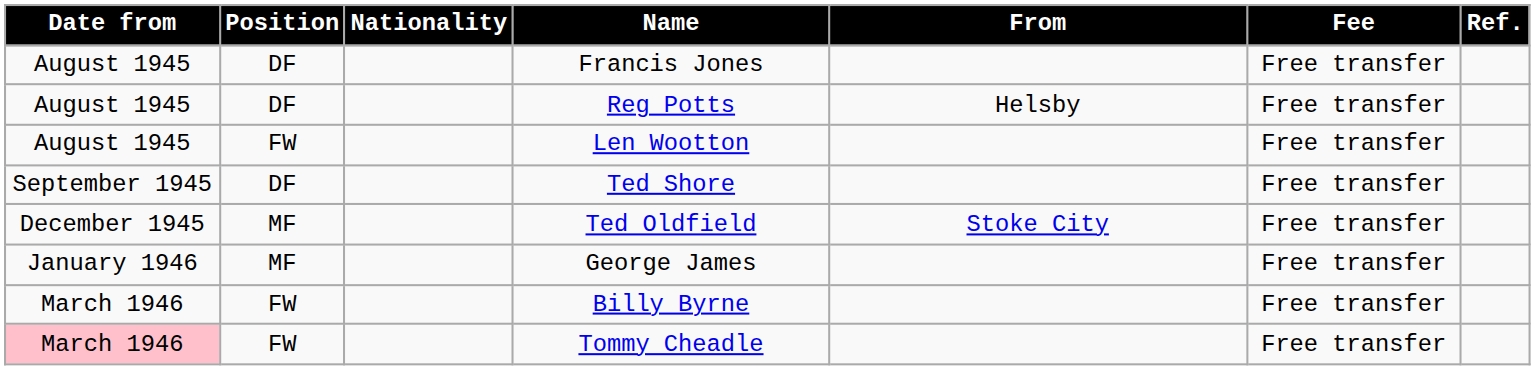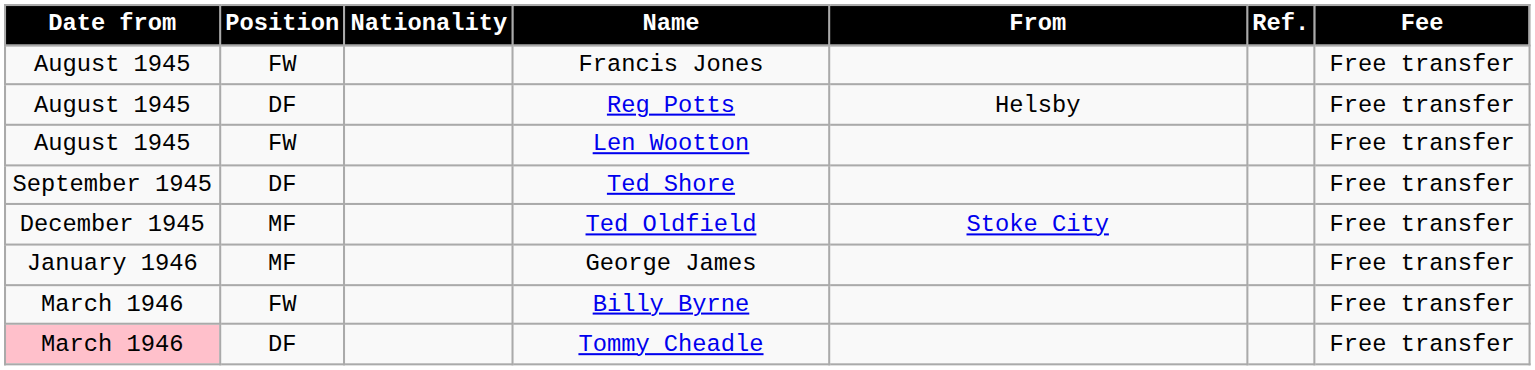columns swapped: Fee <-> Ref.
Francis Jones | Position: DF -> FW
Tommy Cheadle | Position: FW -> DF
